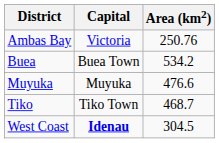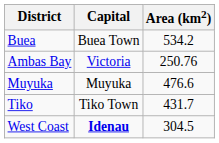rows swapped: Buea <-> Ambas Bay
Tiko | Area (km2): 468.7 -> 431.7
